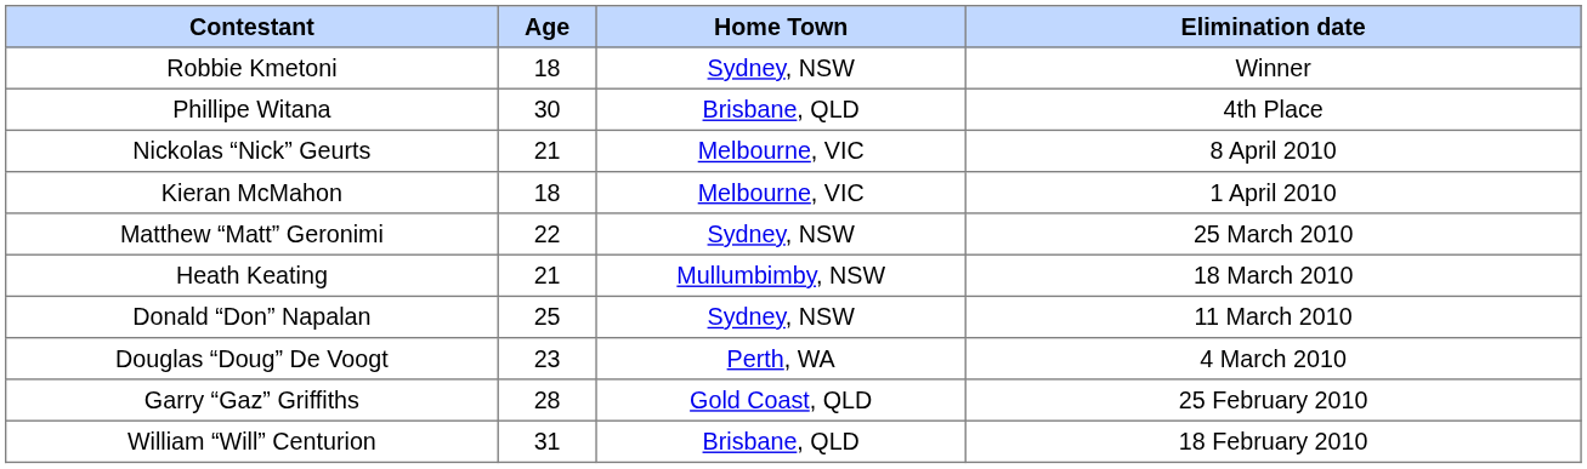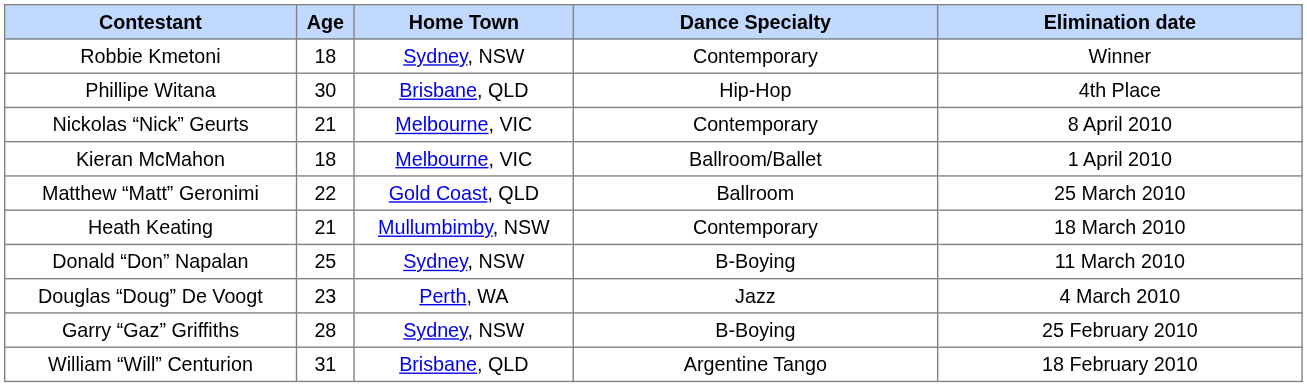+ column: Dance Specialty | Contemporary | Hip-Hop | Contemporary | Ballroom/Ballet | Ballroom | Contemporary | B-Boying | Jazz | B-Boying | Argentine Tango
Matthew “Matt” Geronimi | Home Town: Sydney, NSW -> Gold Coast, QLD
Garry “Gaz” Griffiths | Home Town: Gold Coast, QLD -> Sydney, NSW
